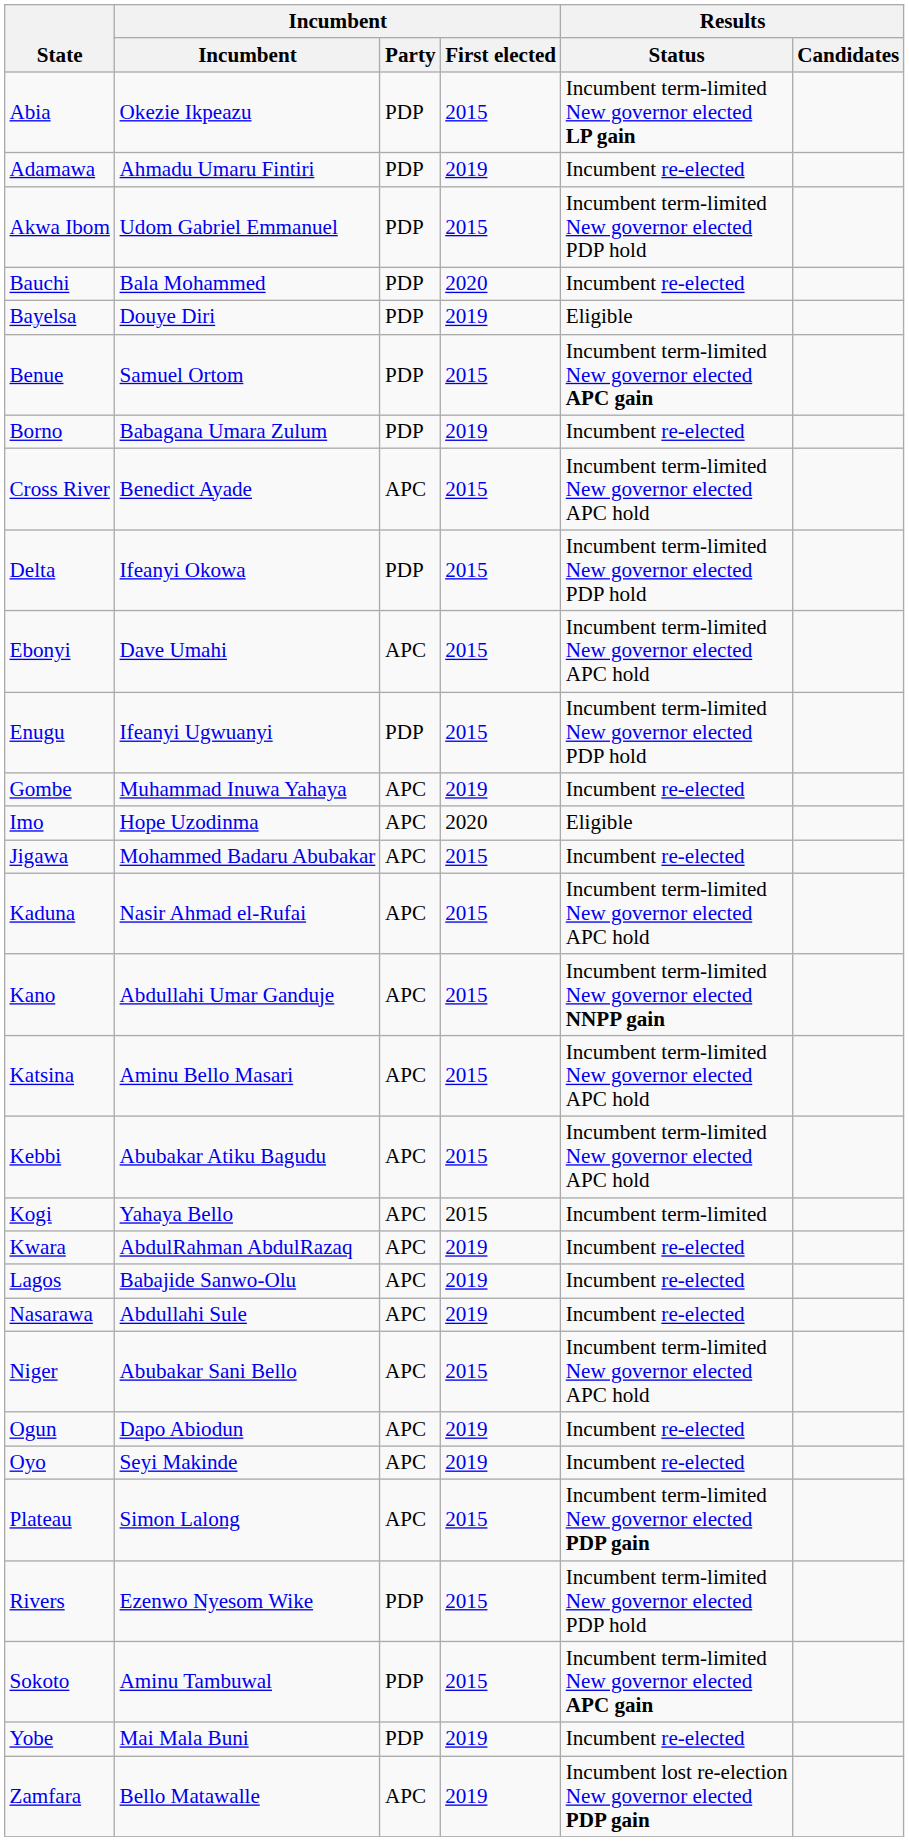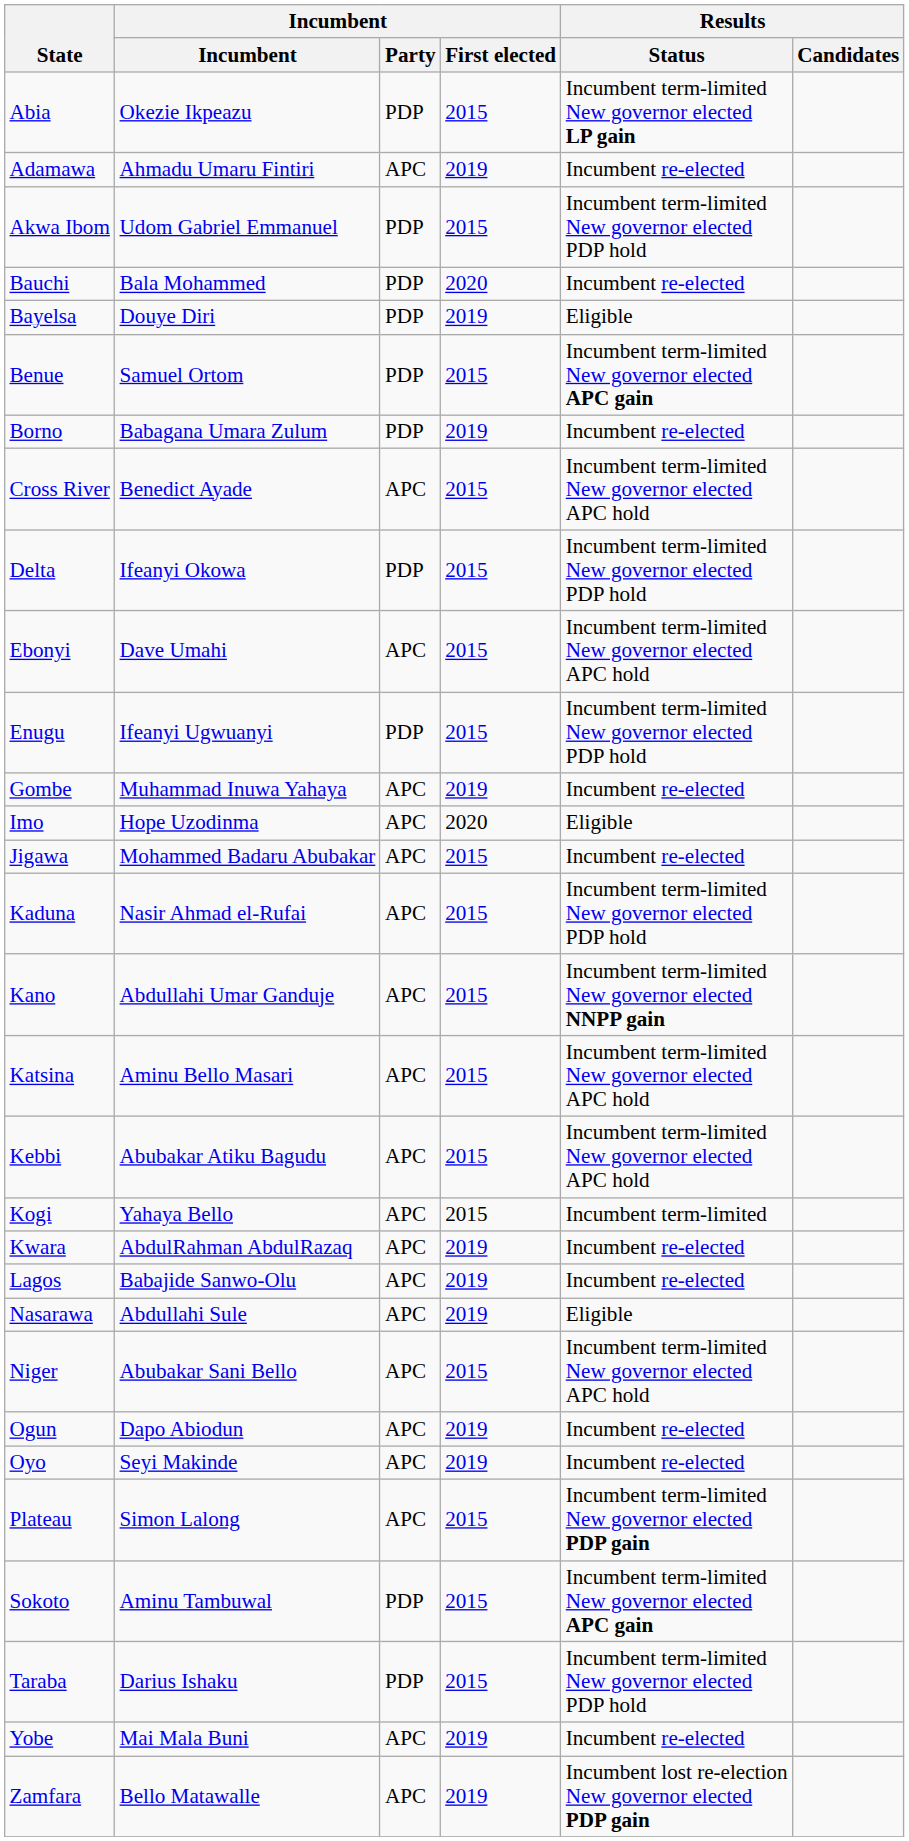Adamawa | Incumbent / Party: PDP -> APC
Kaduna | Results / Status: Incumbent term-limited New governor elected APC hold -> Incumbent term-limited New governor elected PDP hold
Nasarawa | Results / Status: Incumbent re-elected -> Eligible
- row: Rivers | Ezenwo Nyesom Wike | PDP | 2015 | Incumbent term-limited New governor elected PDP hold
+ row: Taraba | Darius Ishaku | PDP | 2015 | Incumbent term-limited New governor elected PDP hold
Yobe | Incumbent / Party: PDP -> APC
